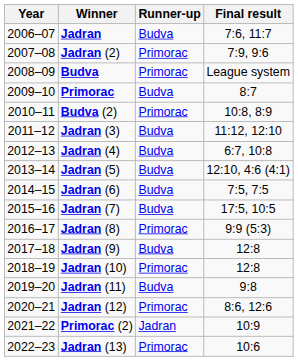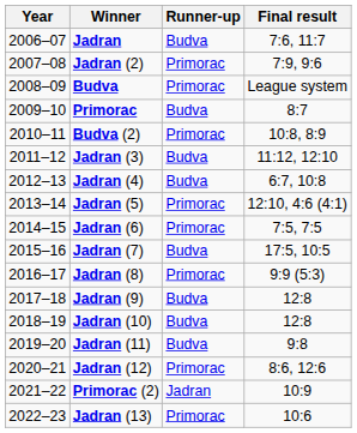Jadran (5) | Runner-up: Budva -> Primorac
Jadran (6) | Runner-up: Budva -> Primorac
Jadran (10) | Runner-up: Primorac -> Budva
